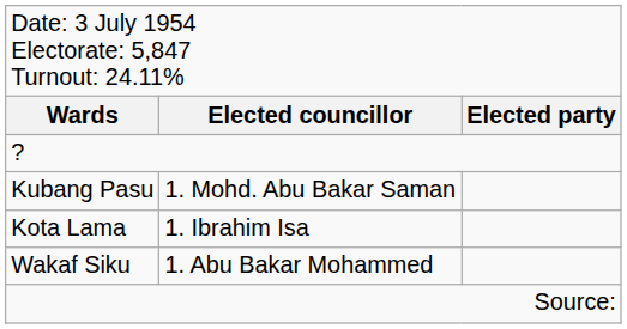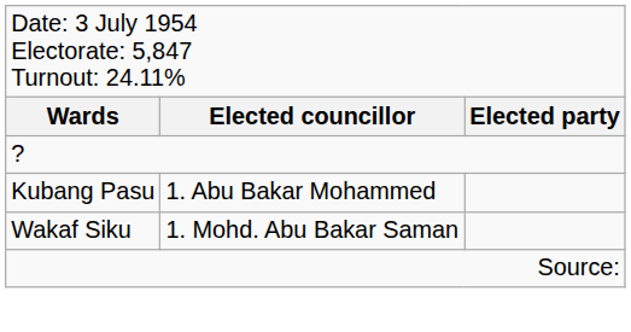Kubang Pasu | column 2: 1. Mohd. Abu Bakar Saman -> 1. Abu Bakar Mohammed
- row: Kota Lama | 1. Ibrahim Isa
Wakaf Siku | column 2: 1. Abu Bakar Mohammed -> 1. Mohd. Abu Bakar Saman
